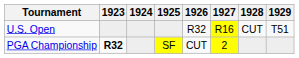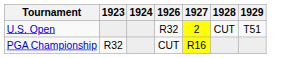- column: 1925 | SF
U.S. Open | 1927: R16 -> 2
PGA Championship | 1923: bold -> normal
PGA Championship | 1927: 2 -> R16
